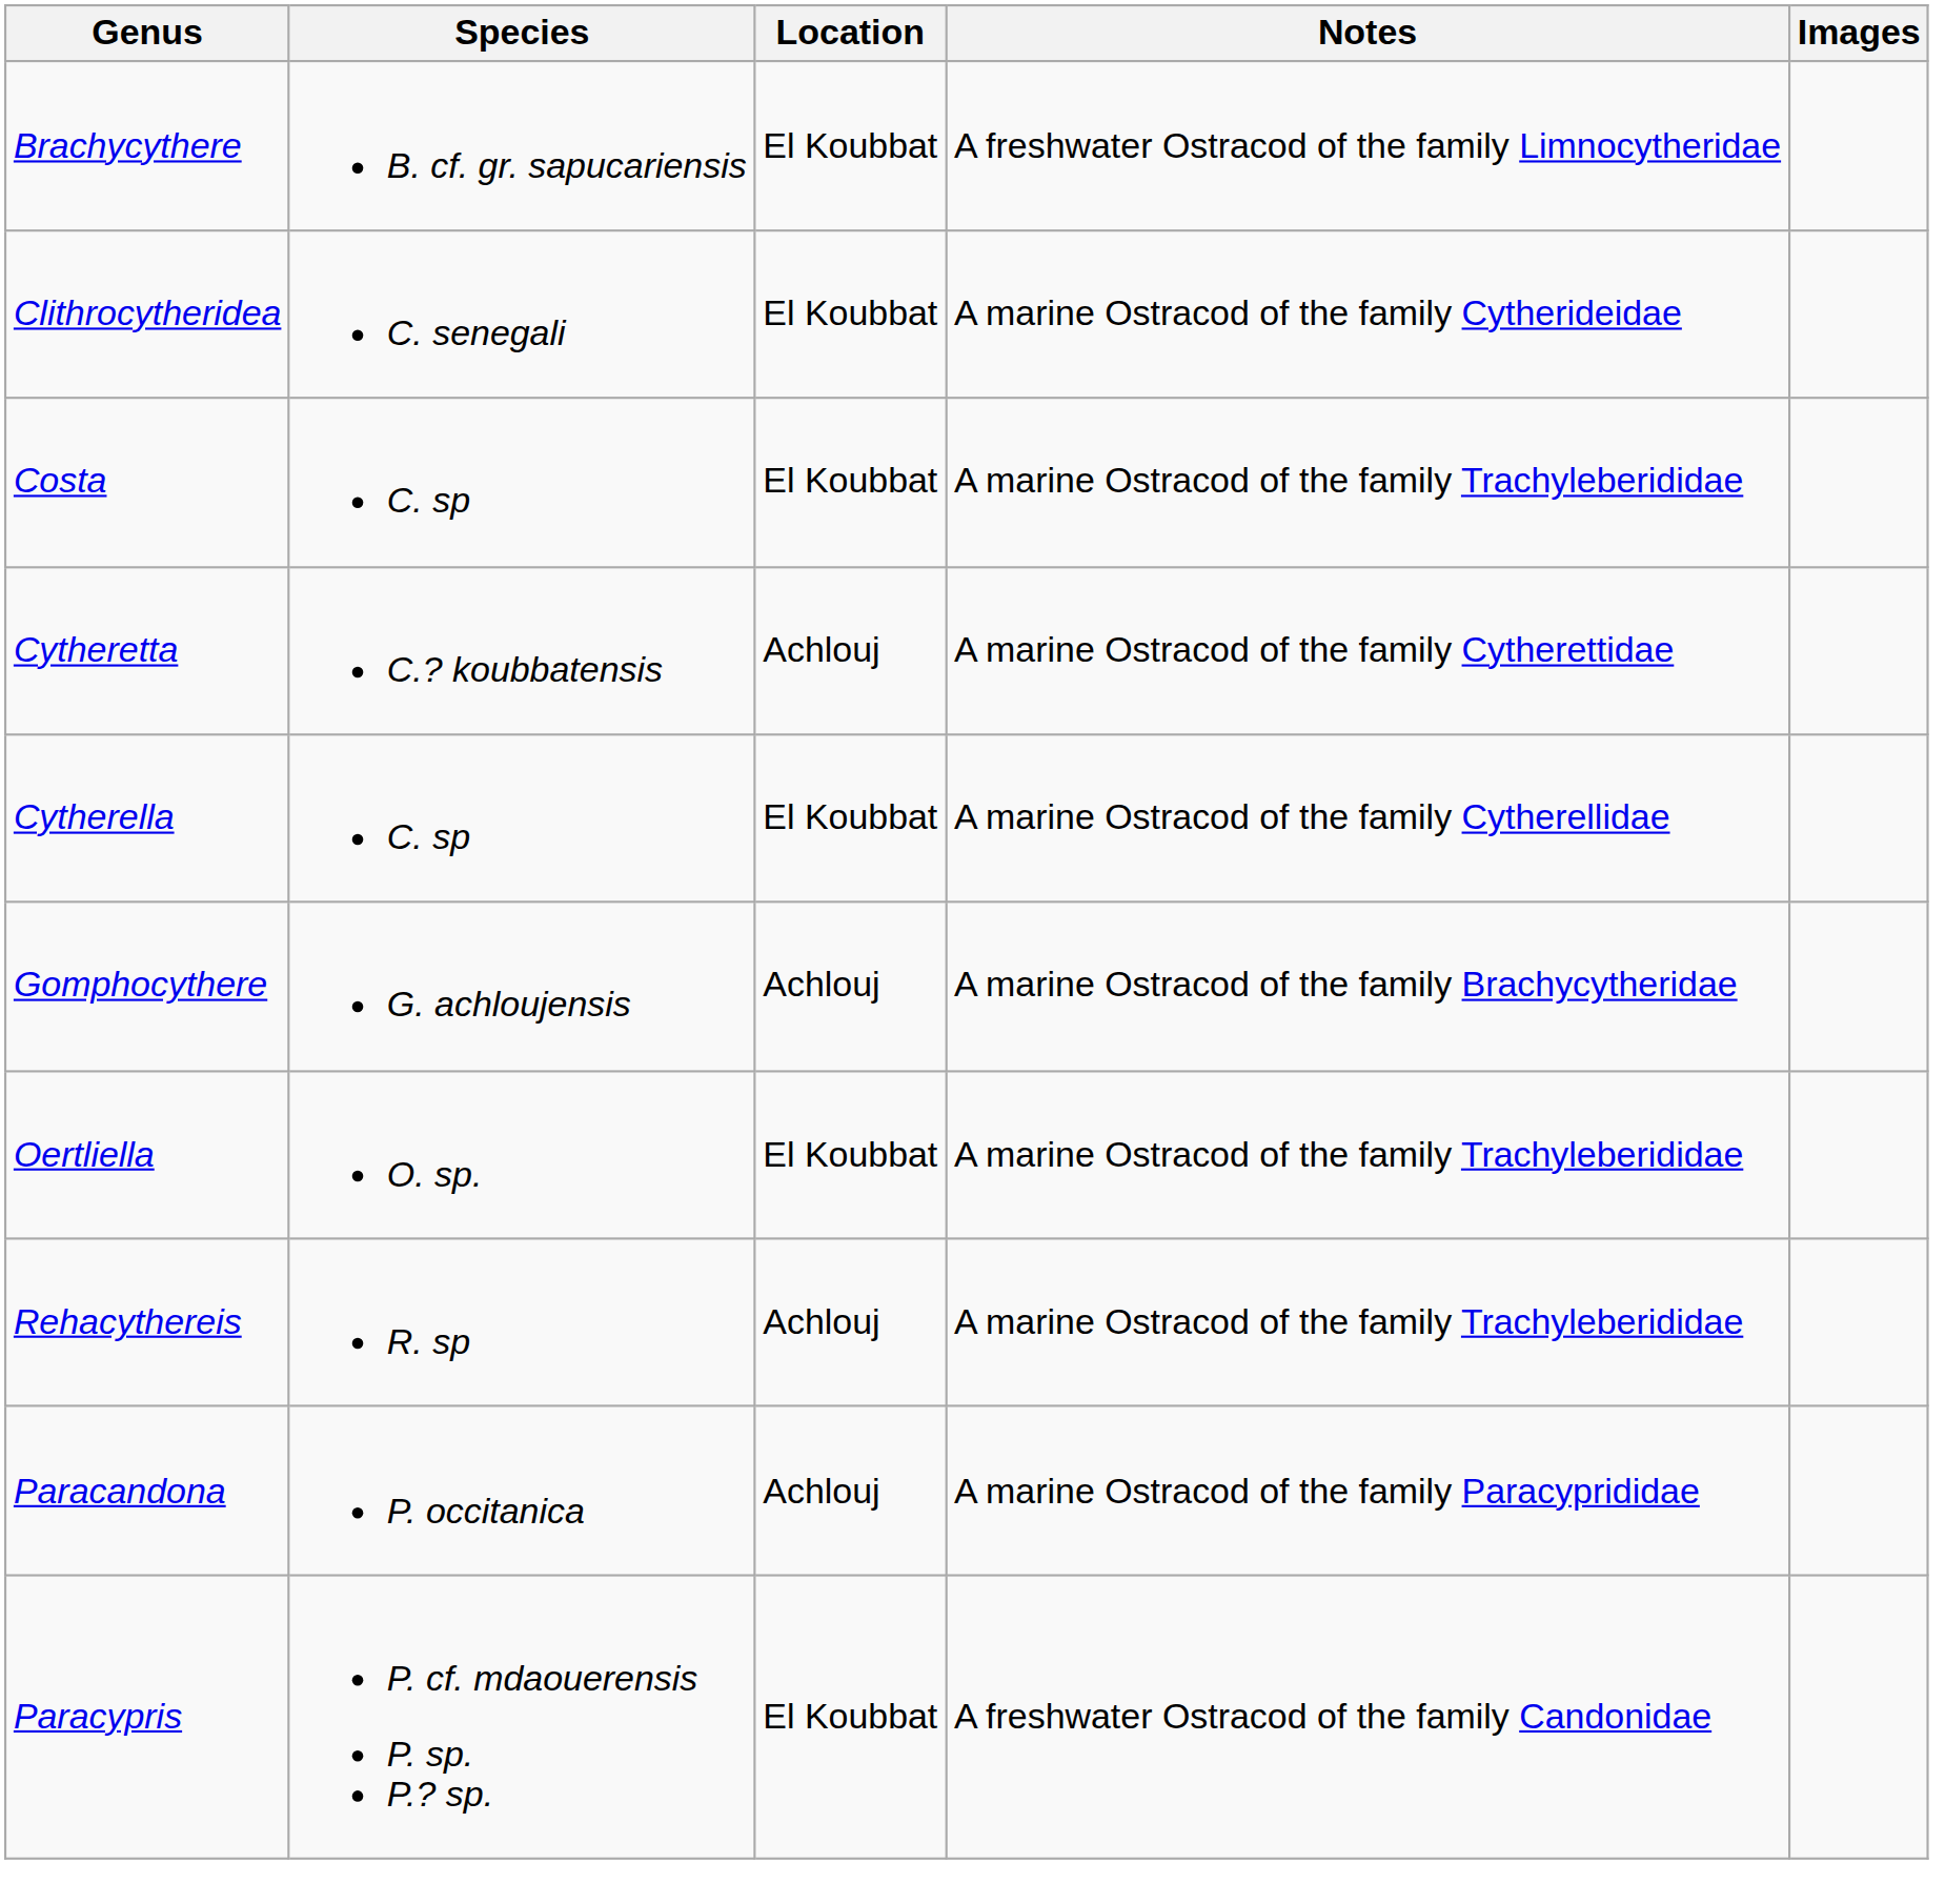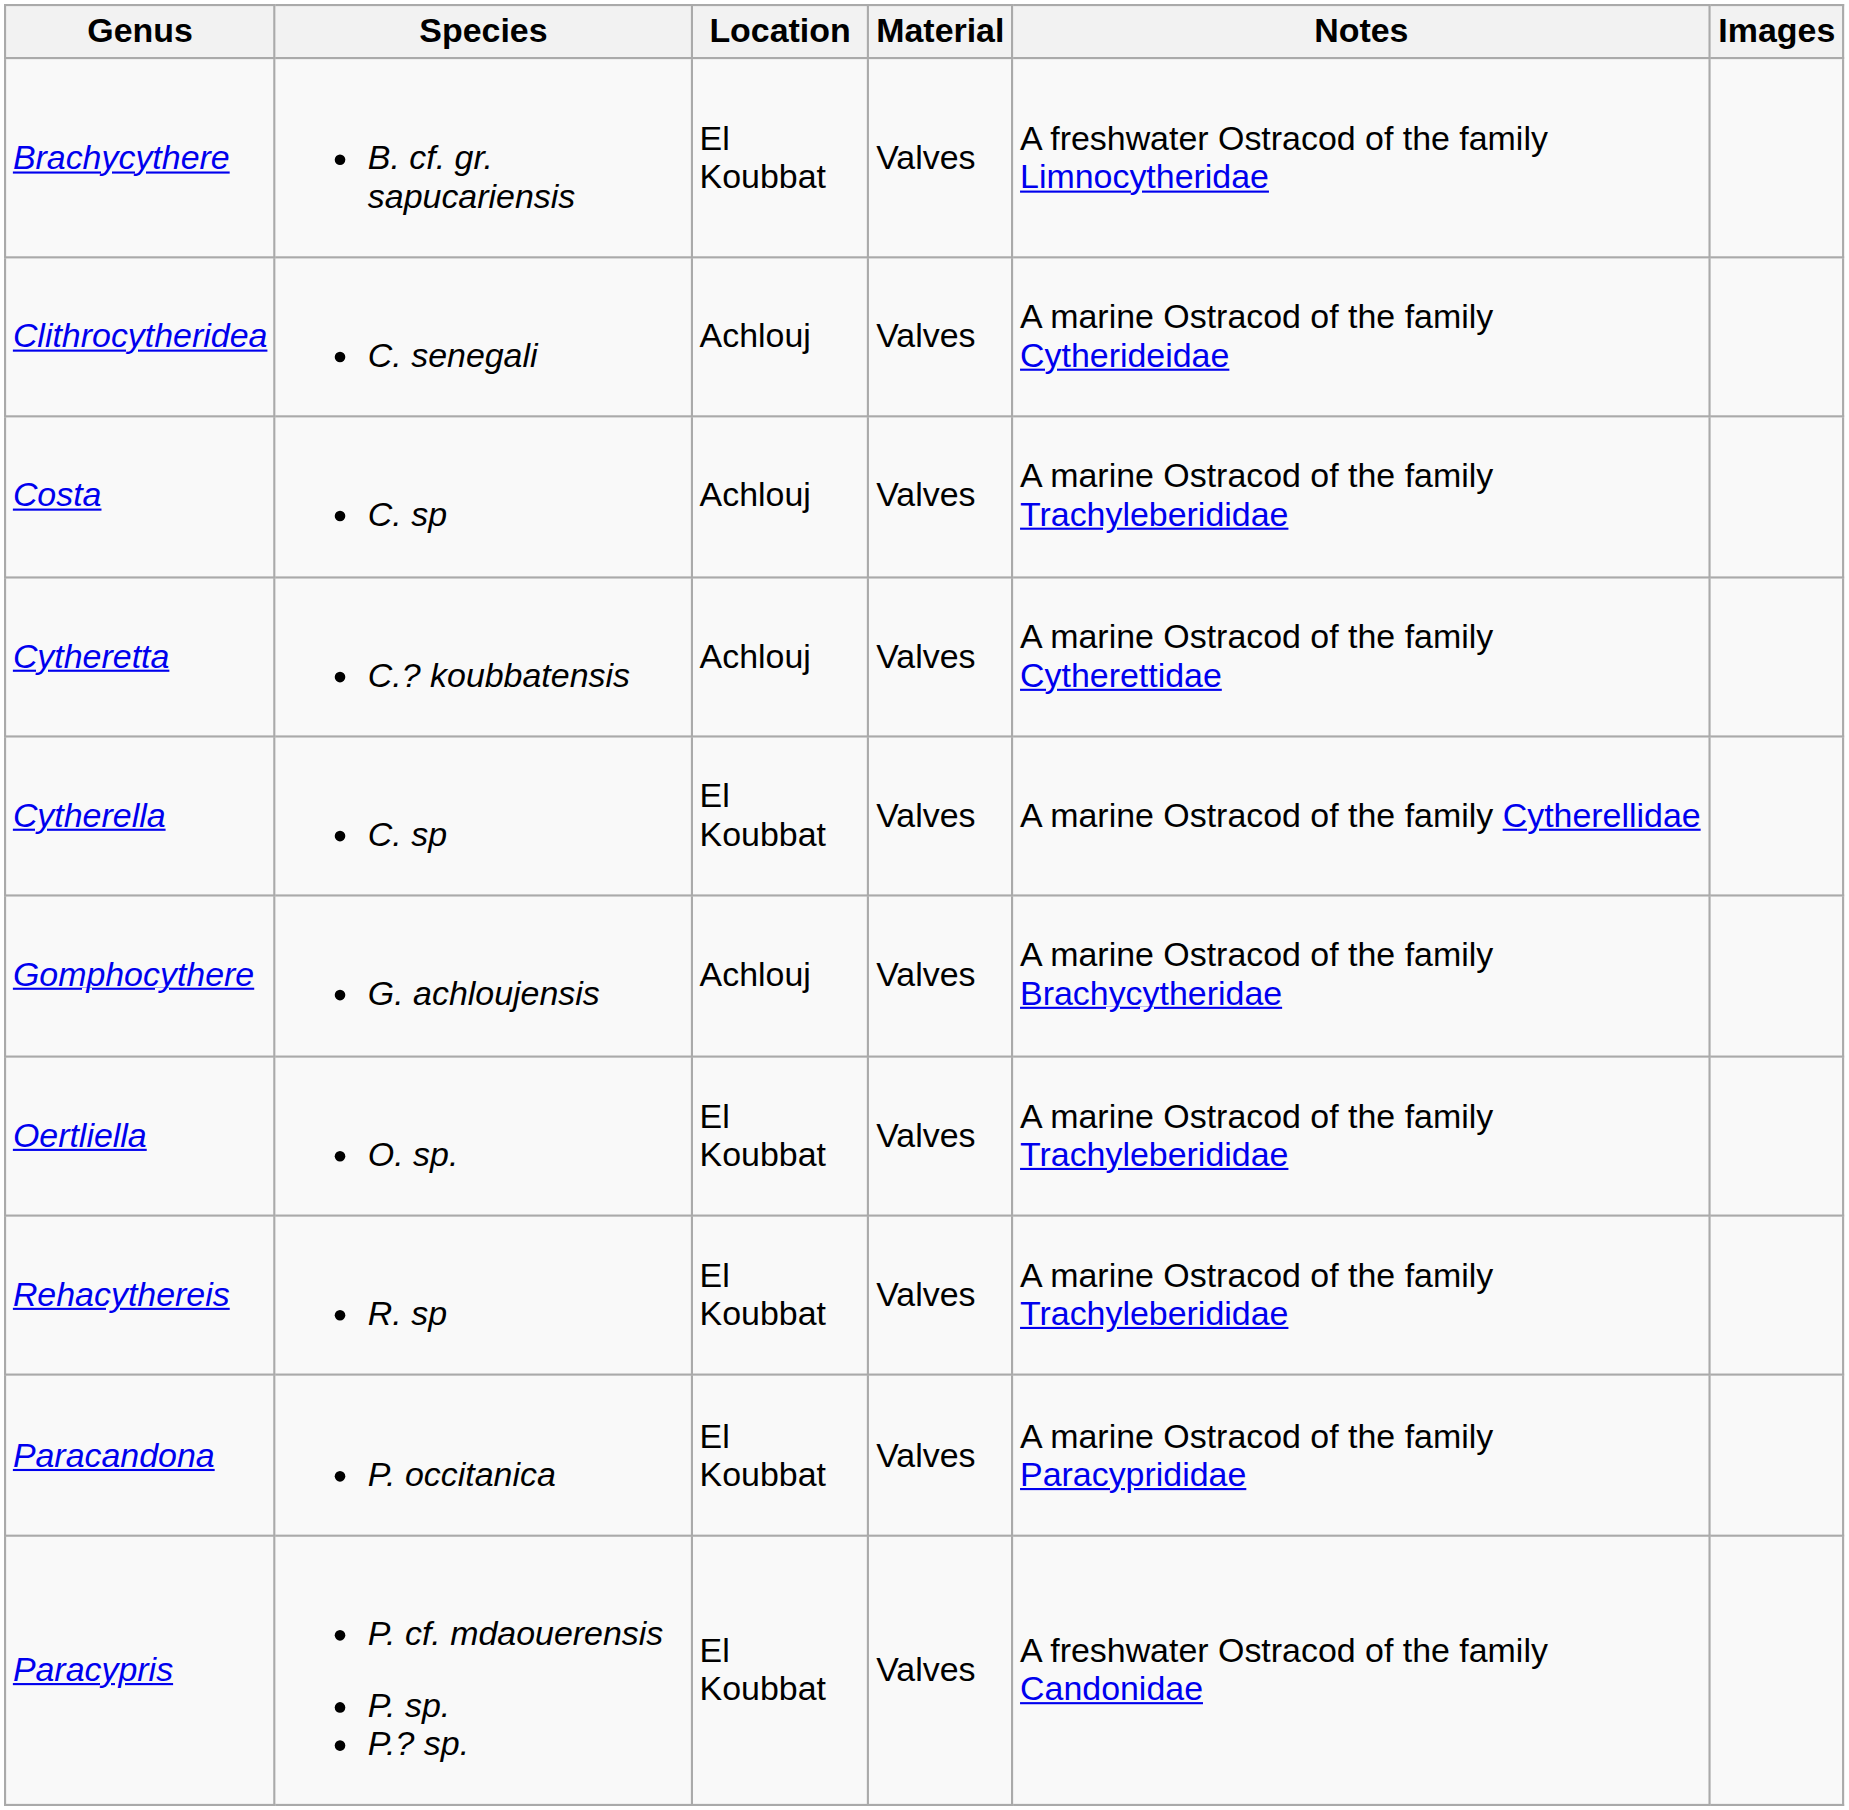+ column: Material | Valves | Valves | Valves | Valves | Valves | Valves | Valves | Valves | Valves | Valves
Clithrocytheridea | Location: El Koubbat -> Achlouj
Costa | Location: El Koubbat -> Achlouj
Rehacythereis | Location: Achlouj -> El Koubbat
Paracandona | Location: Achlouj -> El Koubbat
